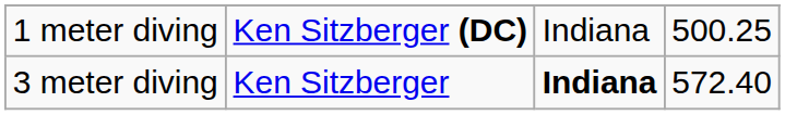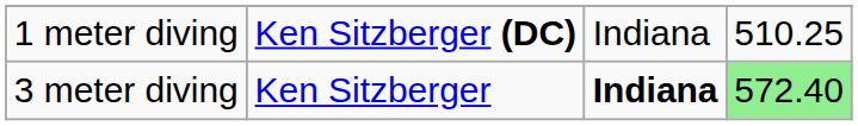1 meter diving | column 4: 500.25 -> 510.25
3 meter diving | column 4: no background -> lightgreen background
